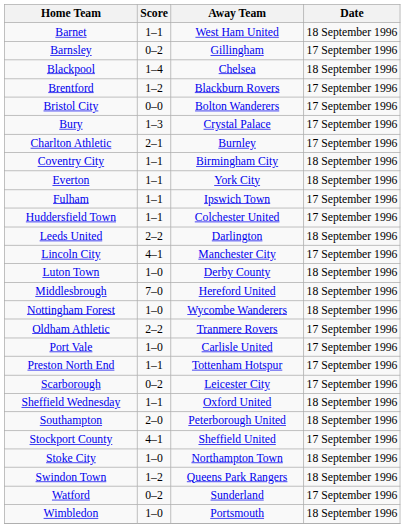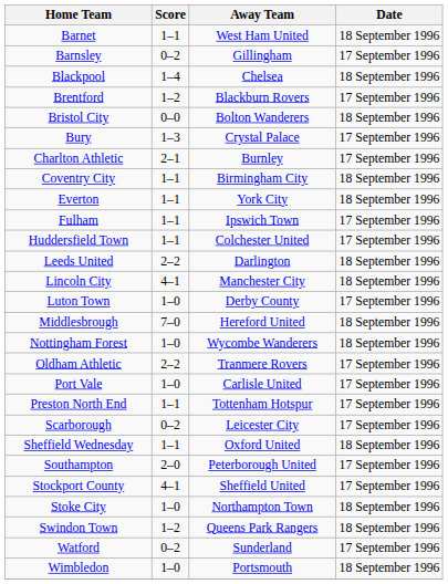Bristol City | Date: 17 September 1996 -> 18 September 1996
Lincoln City | Date: 17 September 1996 -> 18 September 1996
Luton Town | Date: 18 September 1996 -> 17 September 1996
Southampton | Date: 18 September 1996 -> 17 September 1996
